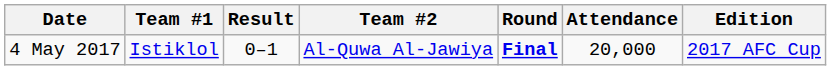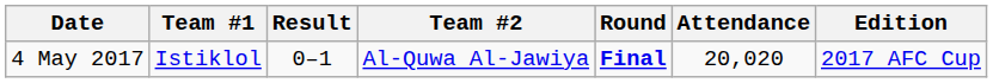4 May 2017 | Attendance: 20,000 -> 20,020
